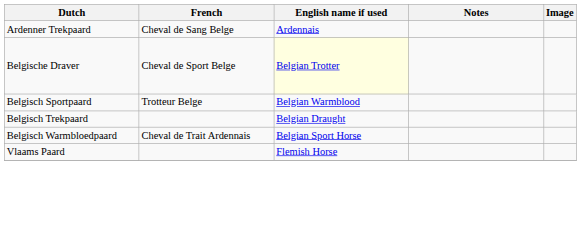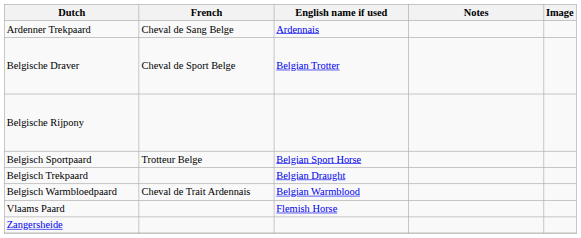Belgische Draver | English name if used: lightyellow background -> no background
+ row: Belgische Rijpony
Belgisch Sportpaard | English name if used: Belgian Warmblood -> Belgian Sport Horse
Belgisch Warmbloedpaard | English name if used: Belgian Sport Horse -> Belgian Warmblood
+ row: Zangersheide
